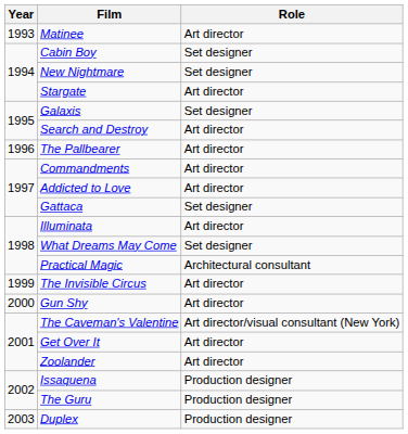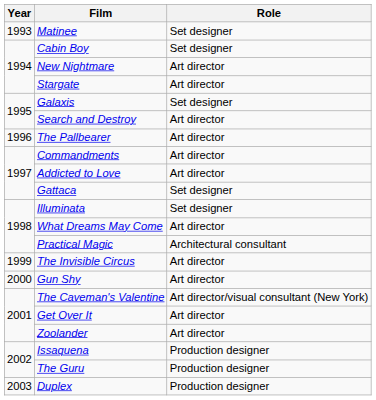Matinee | Role: Art director -> Set designer
New Nightmare | Role: Set designer -> Art director
Illuminata | Role: Art director -> Set designer
What Dreams May Come | Role: Set designer -> Art director
